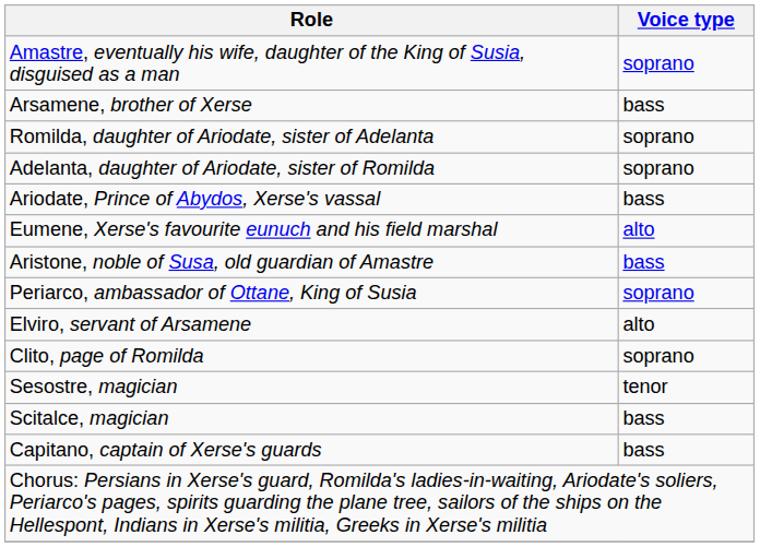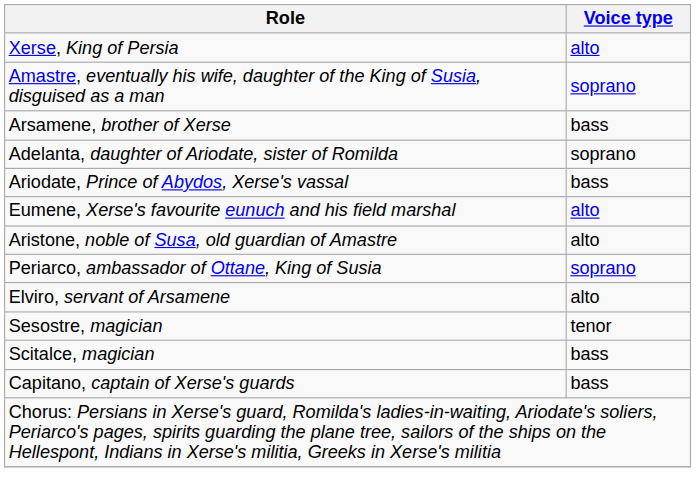+ row: Xerse, King of Persia | alto
- row: Romilda, daughter of Ariodate, sister of Adelanta | soprano
Aristone, noble of Susa, old guardian of Amastre | Voice type: bass -> alto
- row: Clito, page of Romilda | soprano
